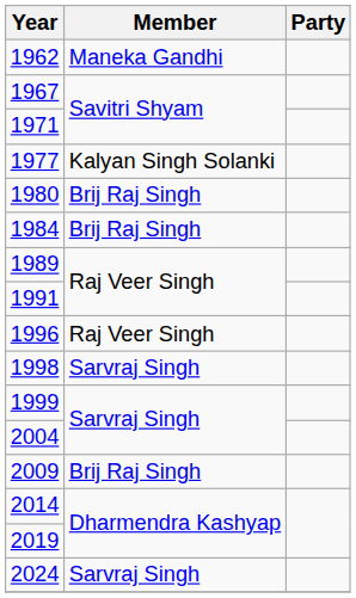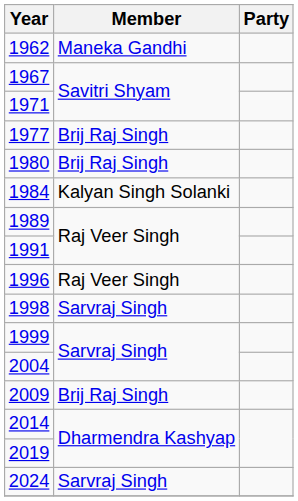1977 | Member: Kalyan Singh Solanki -> Brij Raj Singh
1984 | Member: Brij Raj Singh -> Kalyan Singh Solanki
